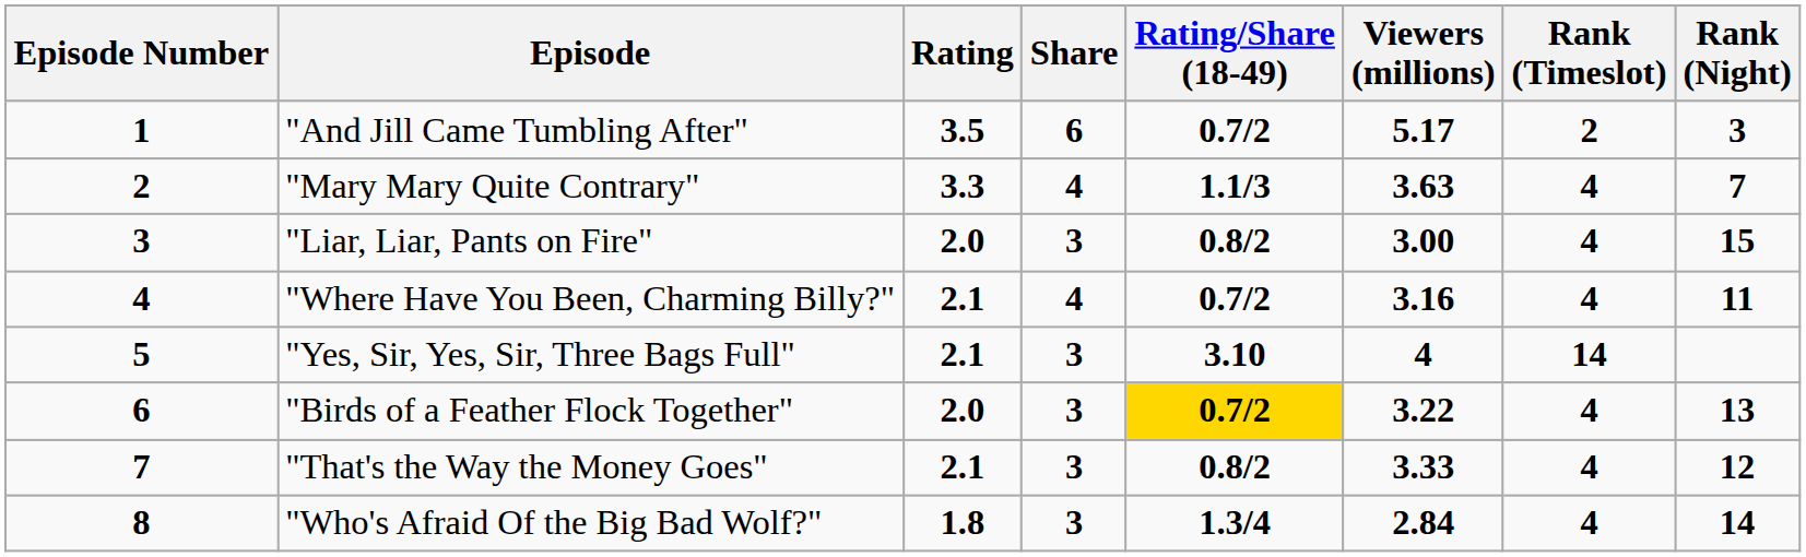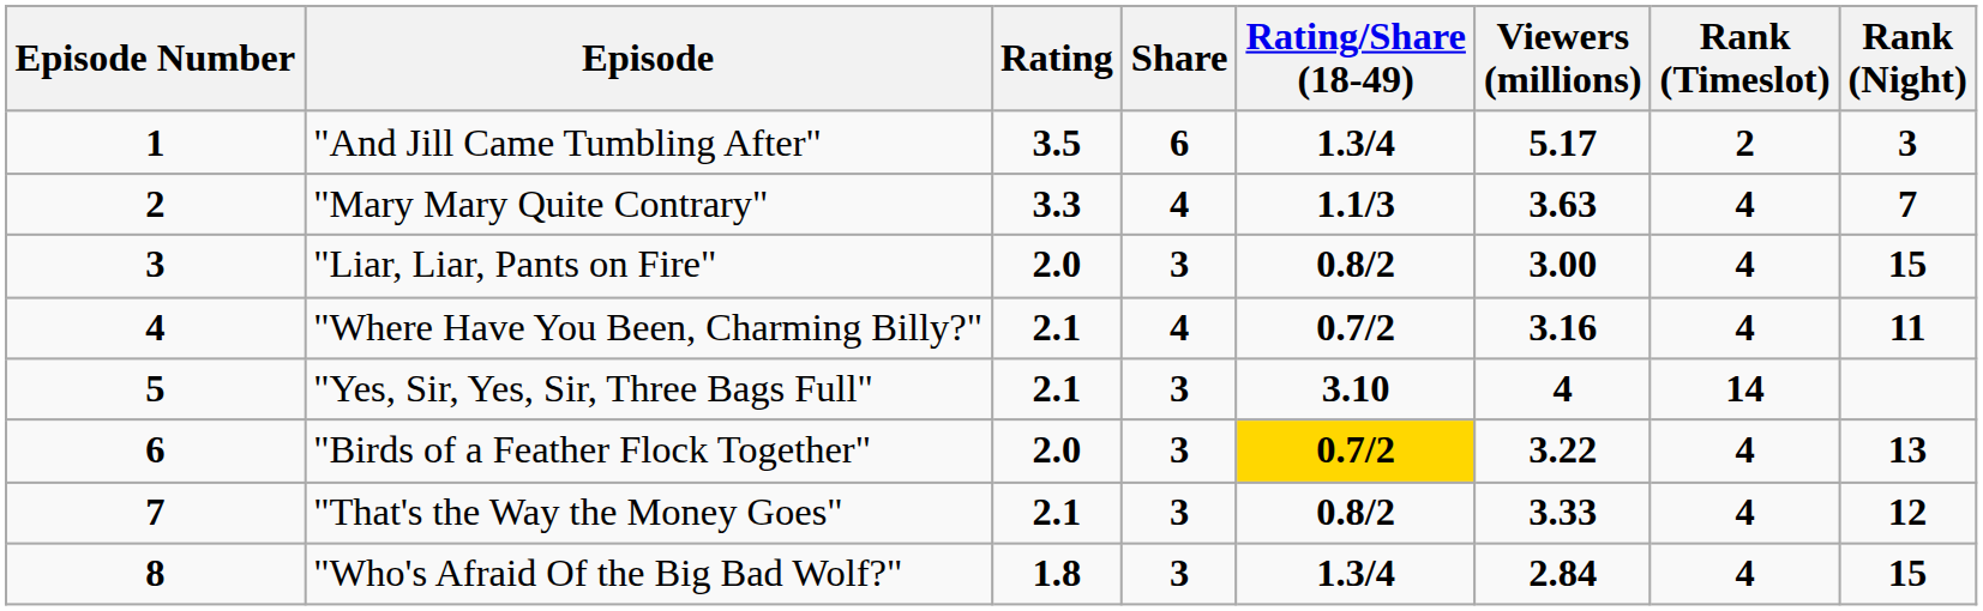"And Jill Came Tumbling After" | Rating/Share (18-49): 0.7/2 -> 1.3/4
"Who's Afraid Of the Big Bad Wolf?" | Rank (Night): 14 -> 15
